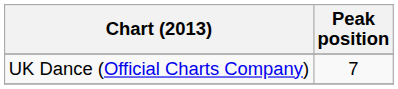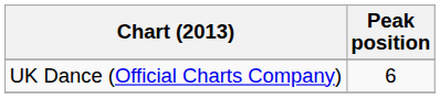UK Dance (Official Charts Company) | Peak position: 7 -> 6
